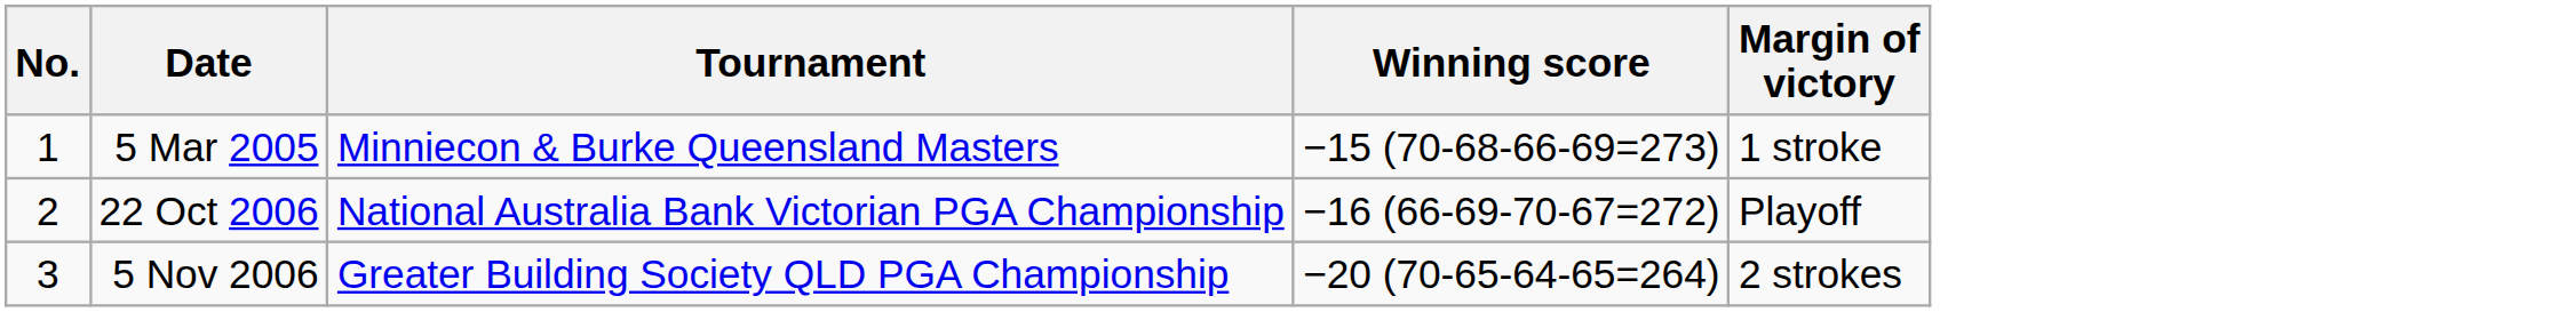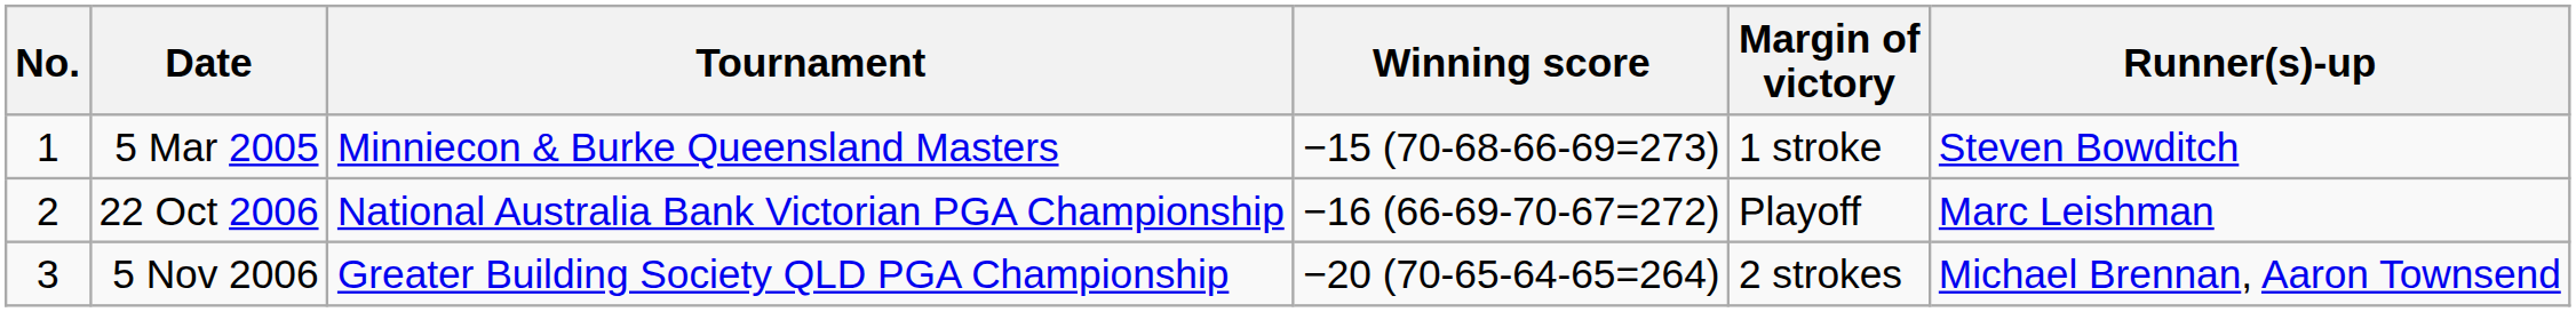+ column: Runner(s)-up | Steven Bowditch | Marc Leishman | Michael Brennan, Aaron Townsend
